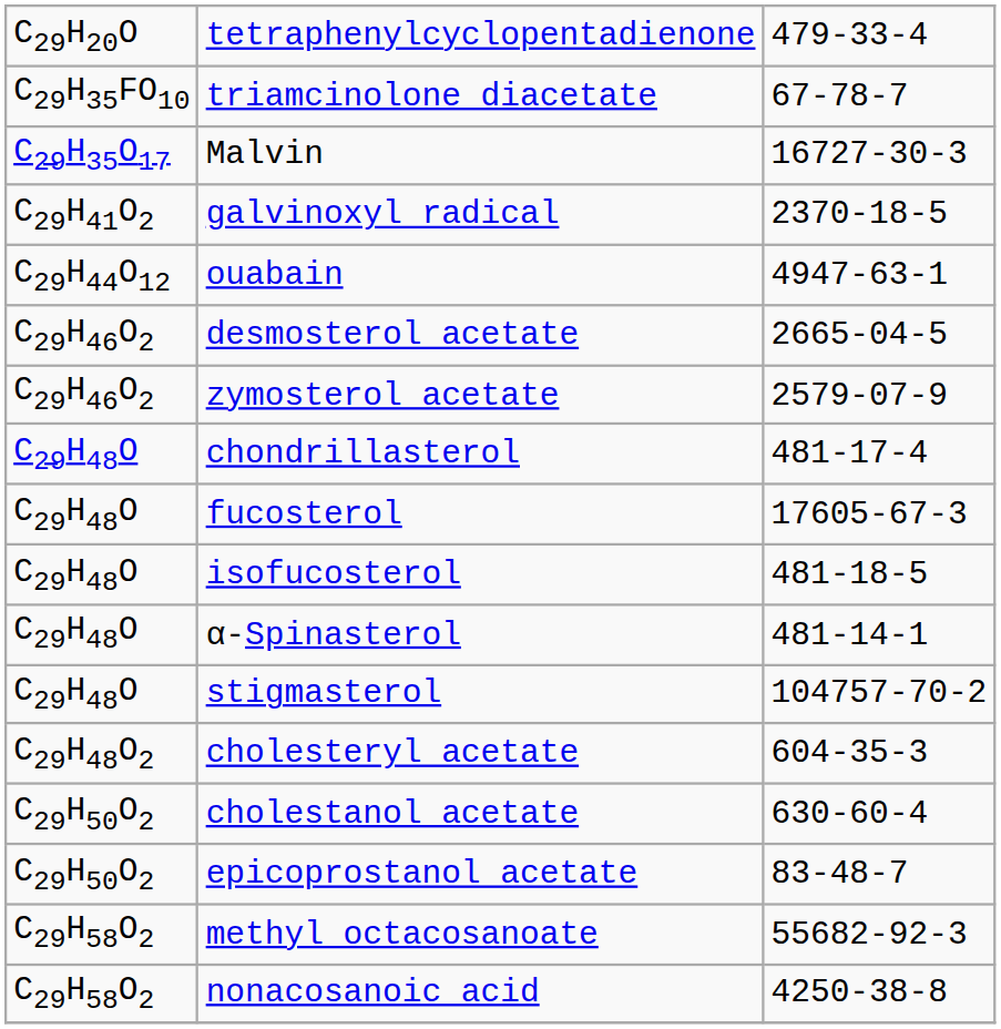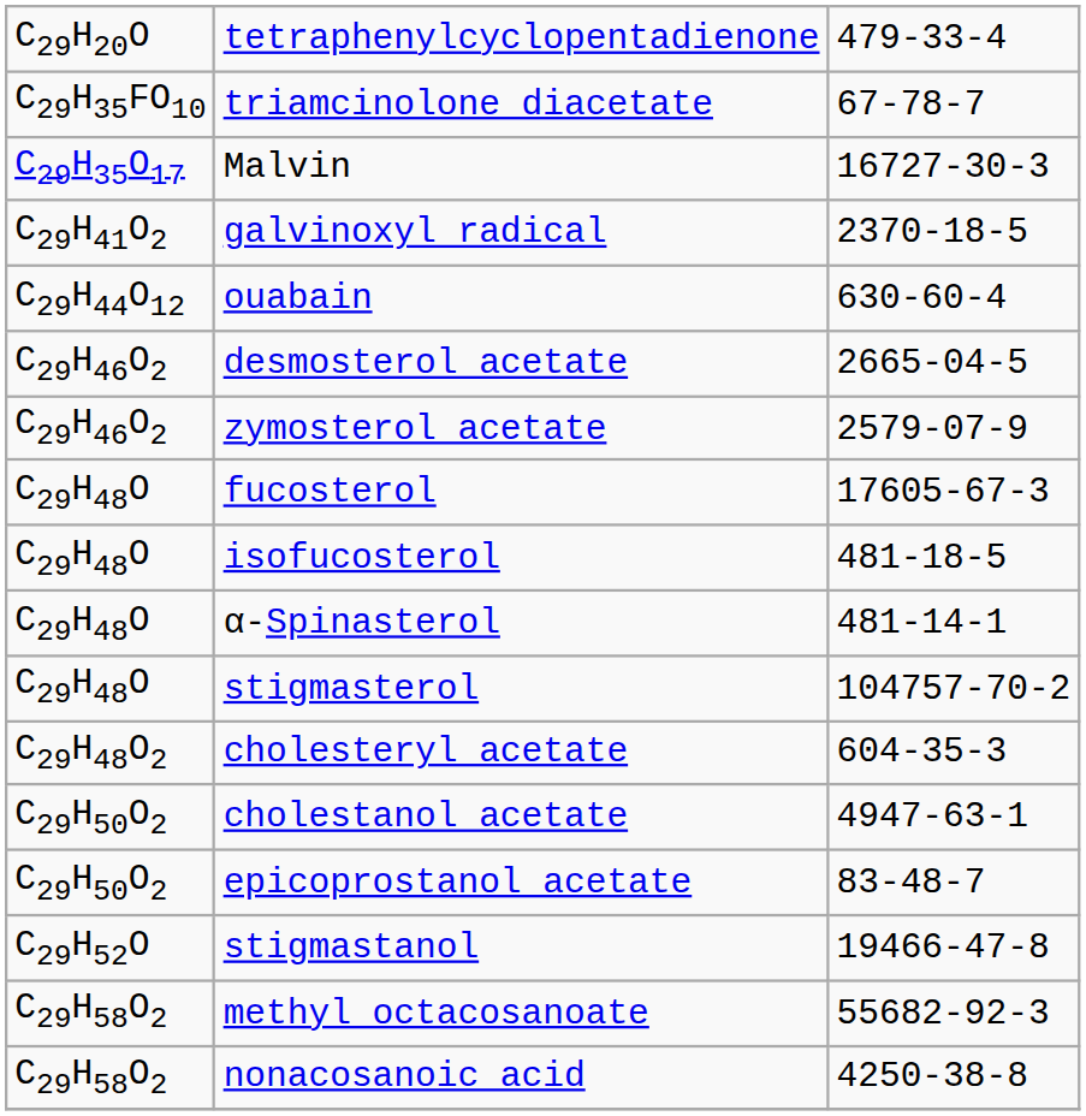ouabain | column 3: 4947-63-1 -> 630-60-4
- row: C29H48O | chondrillasterol | 481-17-4
cholestanol acetate | column 3: 630-60-4 -> 4947-63-1
+ row: C29H52O | stigmastanol | 19466-47-8
